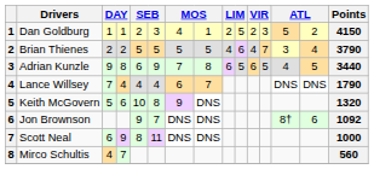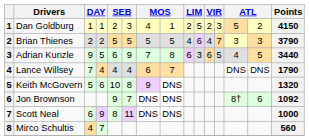Brian Thienes | column 14: 4 -> 3
Adrian Kunzle | column 4: 8 -> 5
Adrian Kunzle | column 10: 5 -> 3
